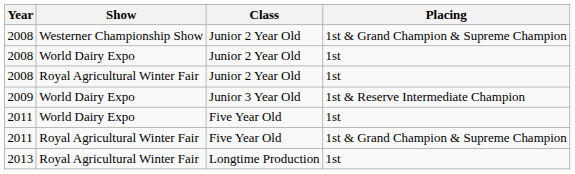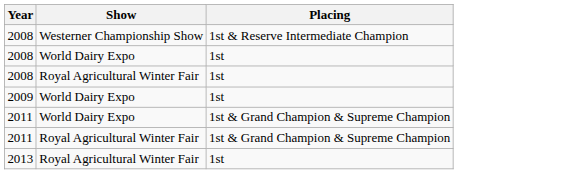- column: Class | Junior 2 Year Old | Junior 2 Year Old | Junior 2 Year Old | Junior 3 Year Old | Five Year Old | Five Year Old | Longtime Production
2008 / Westerner Championship Show | Placing: 1st & Grand Champion & Supreme Champion -> 1st & Reserve Intermediate Champion
2009 | Placing: 1st & Reserve Intermediate Champion -> 1st
2011 / World Dairy Expo | Placing: 1st -> 1st & Grand Champion & Supreme Champion
